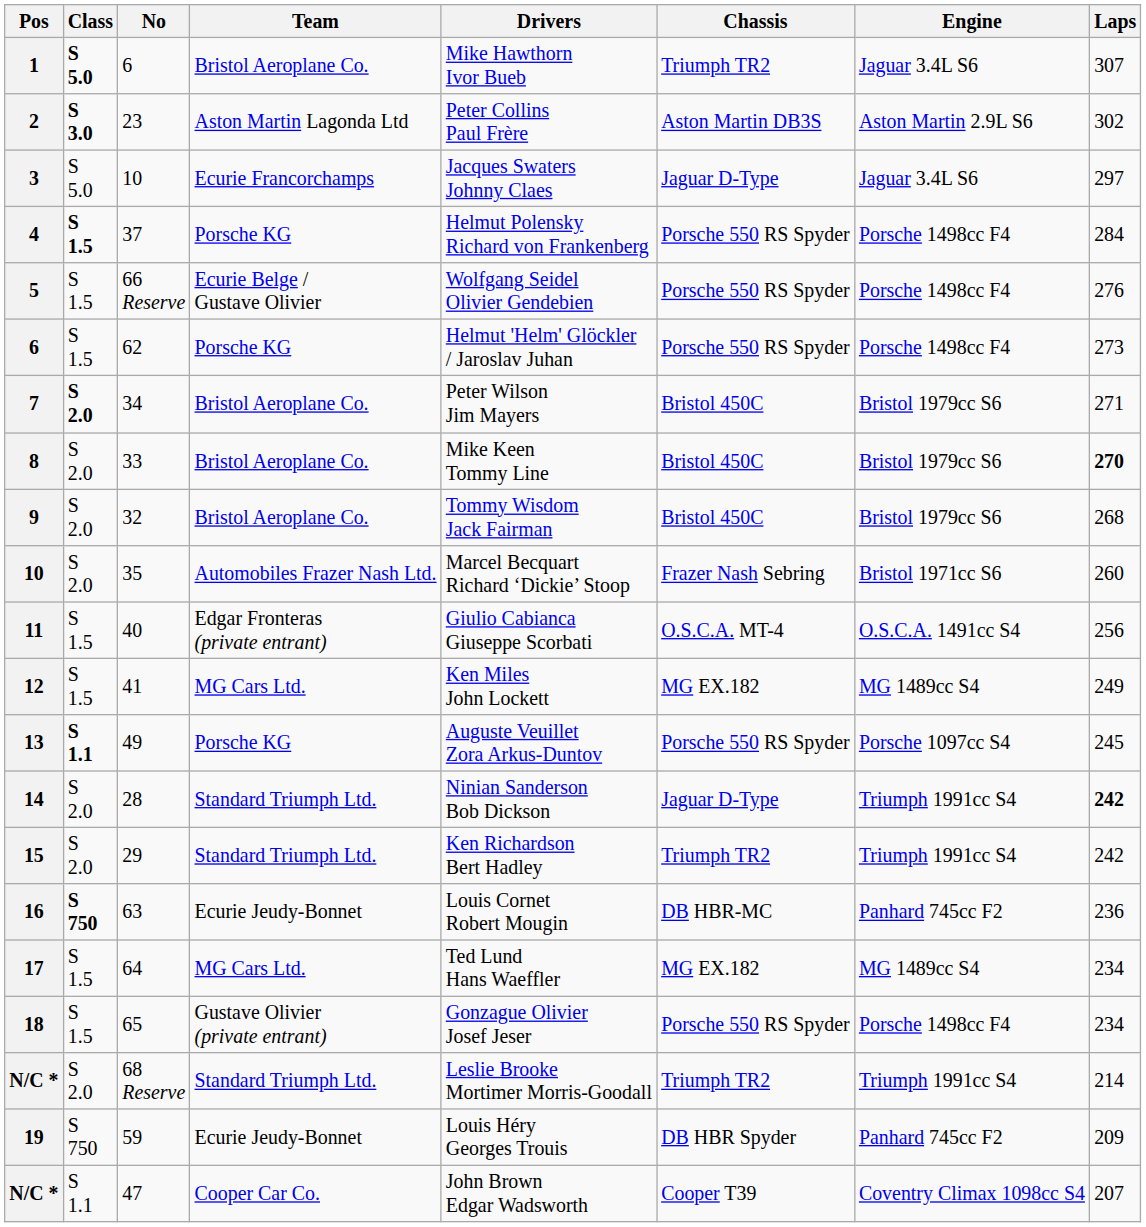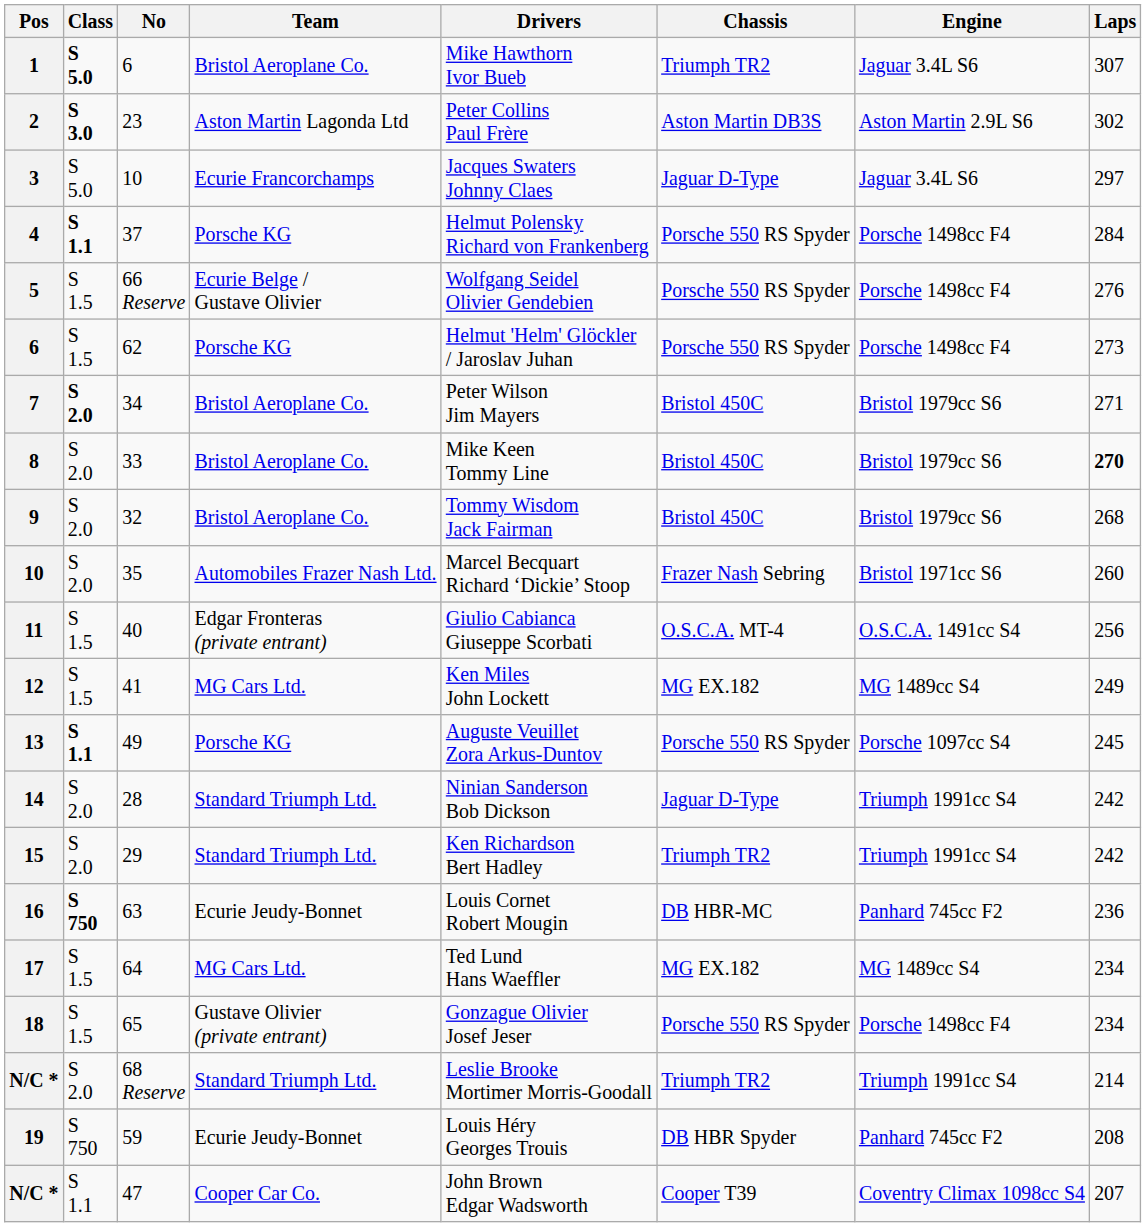4 | Class: S 1.5 -> S 1.1
14 | Laps: bold -> normal
19 | Laps: 209 -> 208
